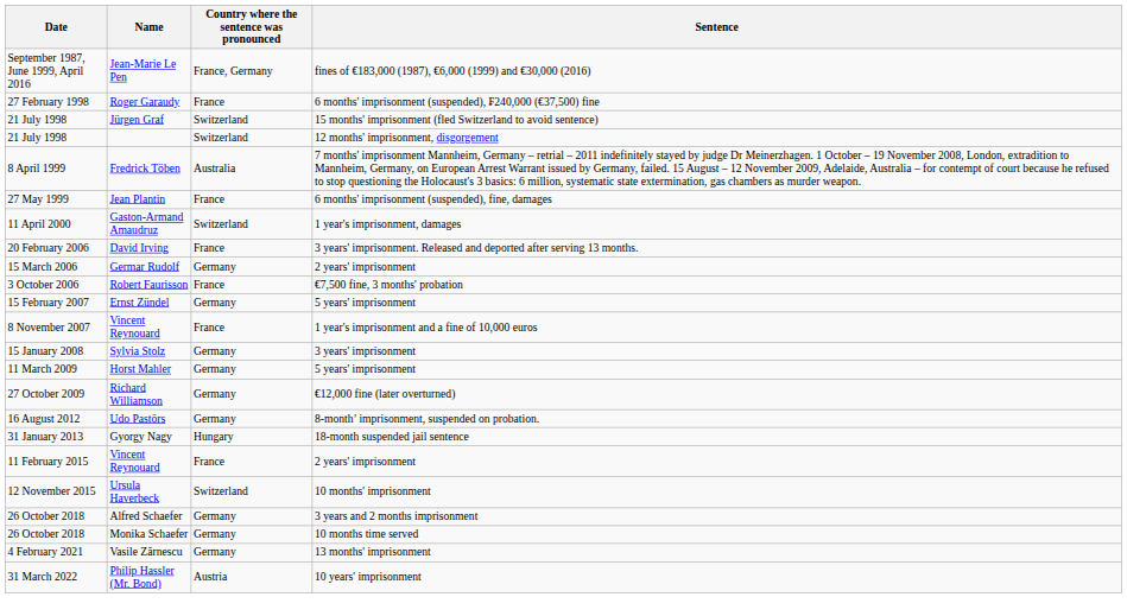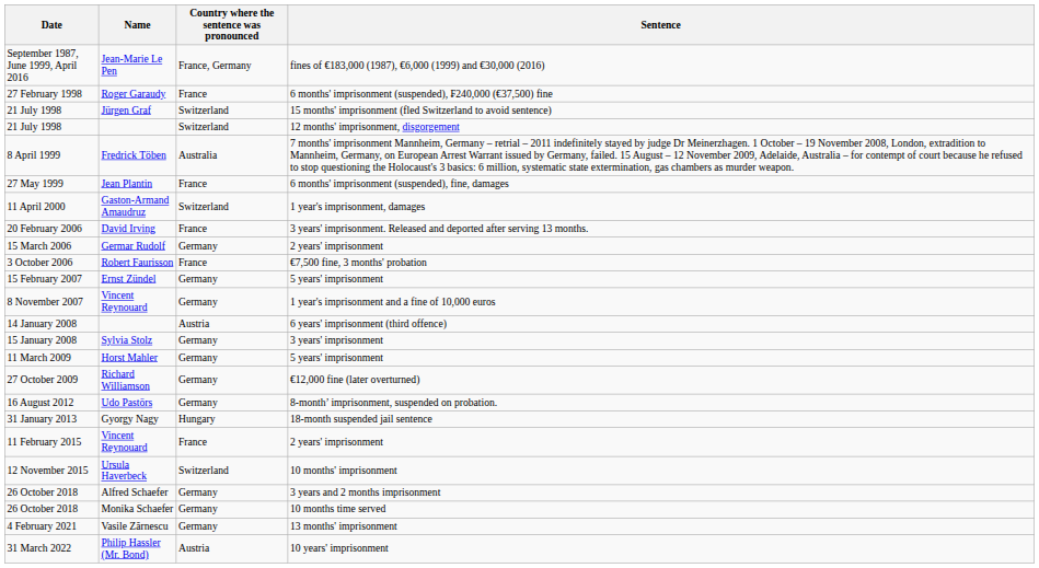8 November 2007 | Country where the sentence was pronounced: France -> Germany
+ row: 14 January 2008 | Austria | 6 years' imprisonment (third offence)
